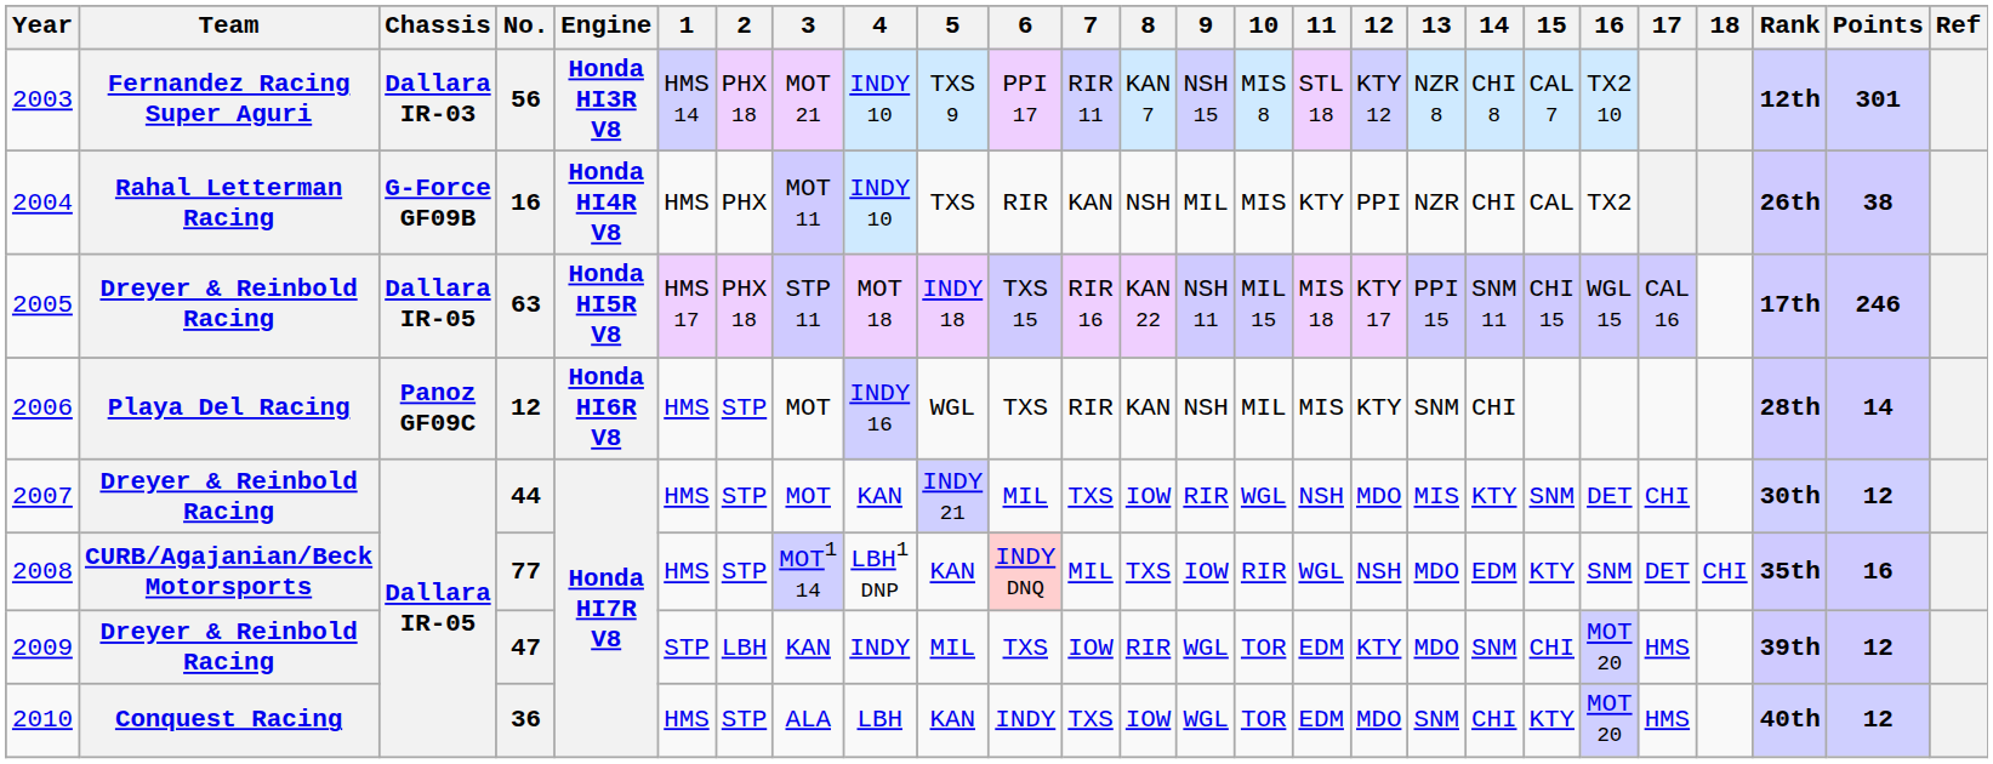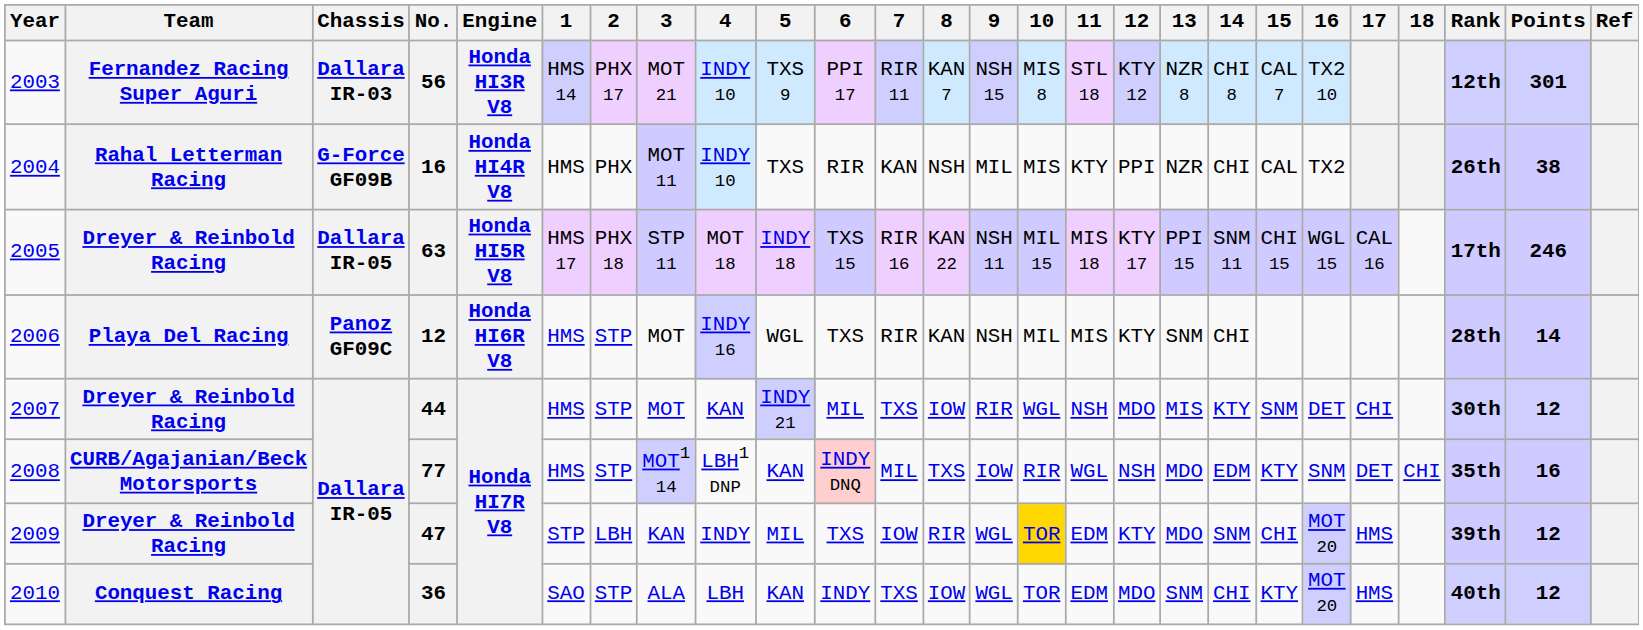2003 | 2: PHX 18 -> PHX 17
2009 | 10: no background -> gold background
2010 | 1: HMS -> SAO
